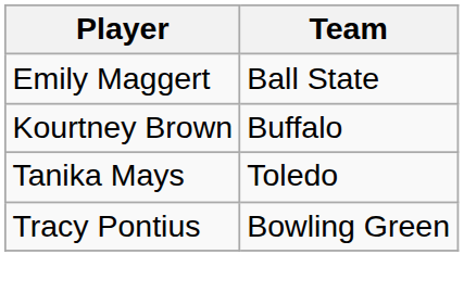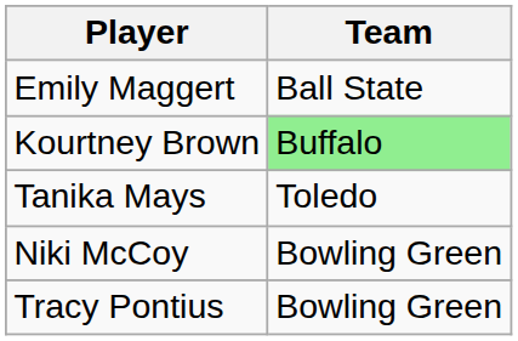Kourtney Brown | Team: no background -> lightgreen background
+ row: Niki McCoy | Bowling Green
